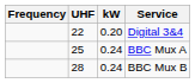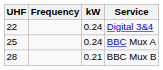columns swapped: Frequency <-> UHF
Digital 3&4 | kW: 0.20 -> 0.24
BBC Mux B | kW: 0.24 -> 0.21
